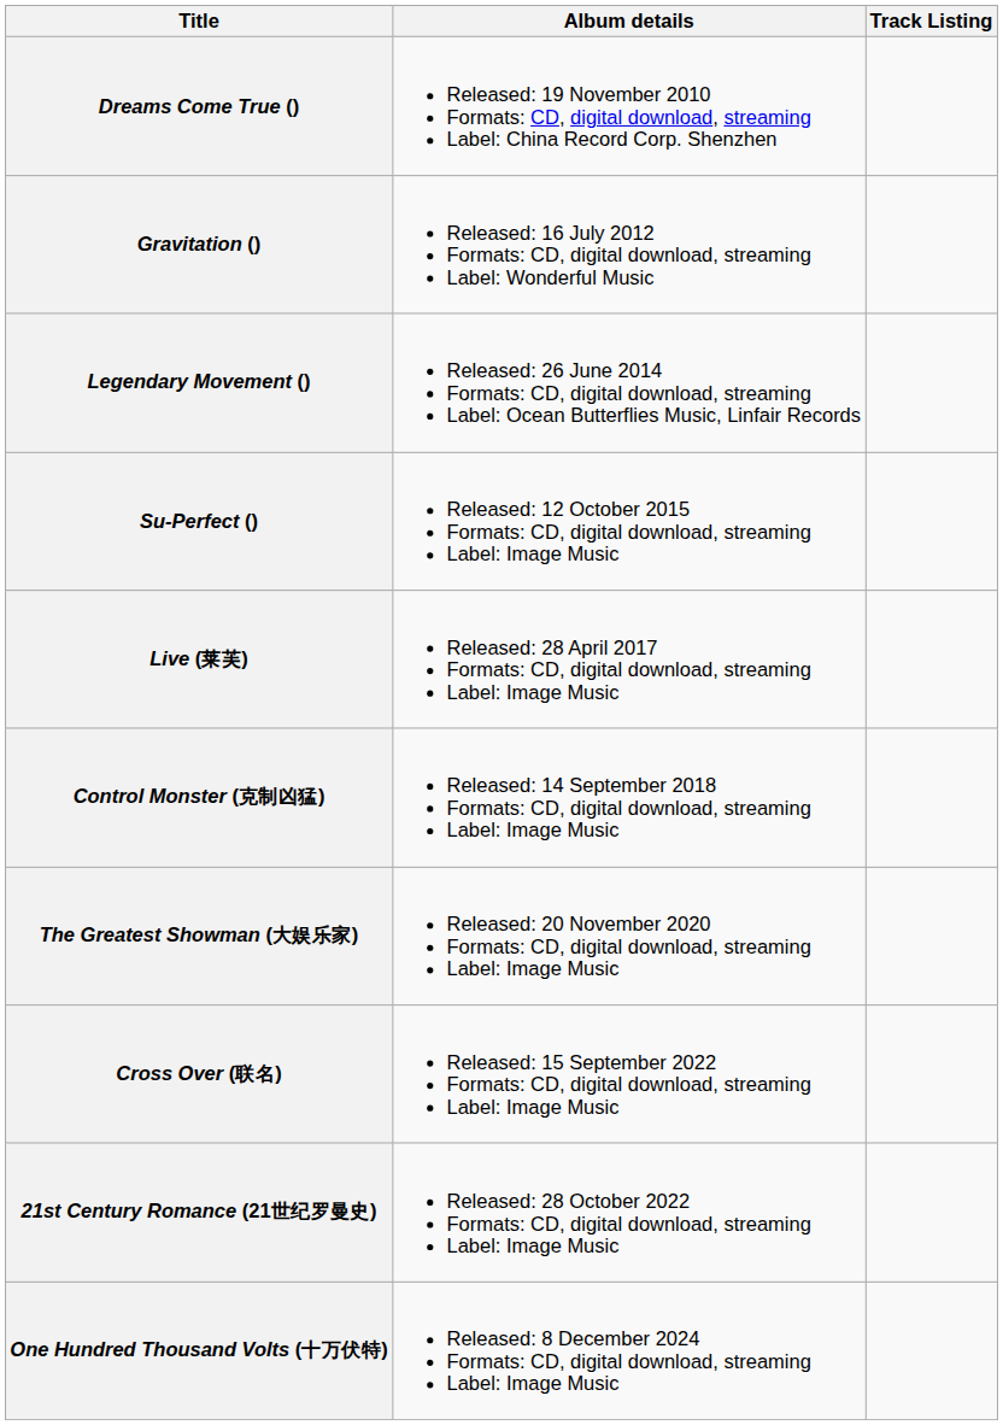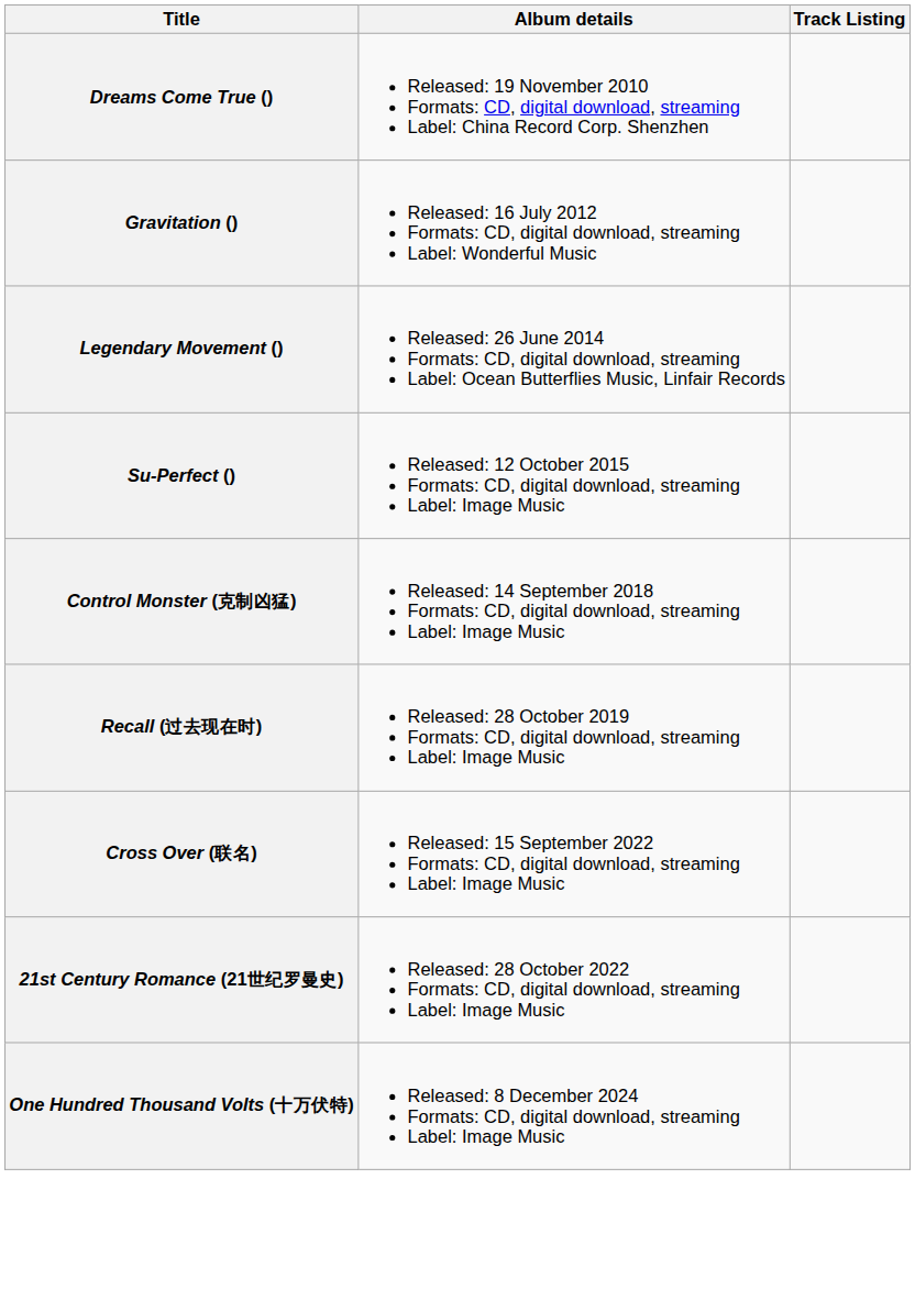- row: Live (莱芙) | Released: 28 April 2017 Formats: CD, digital download, streaming Label: Image Music
+ row: Recall (过去现在时) | Released: 28 October 2019 Formats: CD, digital download, streaming Label: Image Music
- row: The Greatest Showman (大娱乐家) | Released: 20 November 2020 Formats: CD, digital download, streaming Label: Image Music
